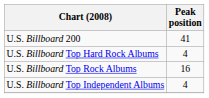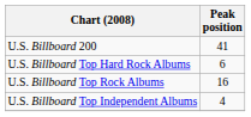U.S. Billboard Top Hard Rock Albums | Peak position: 4 -> 6
